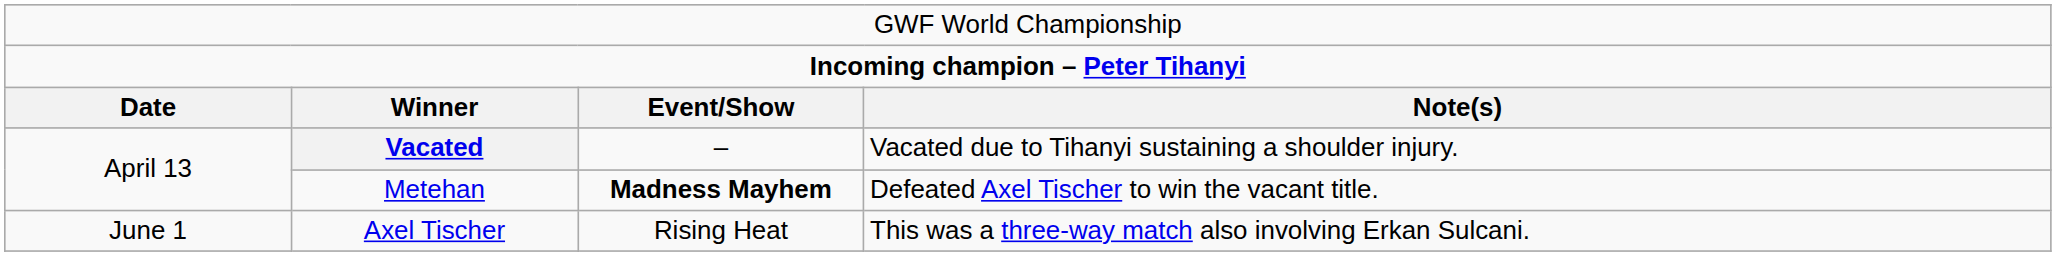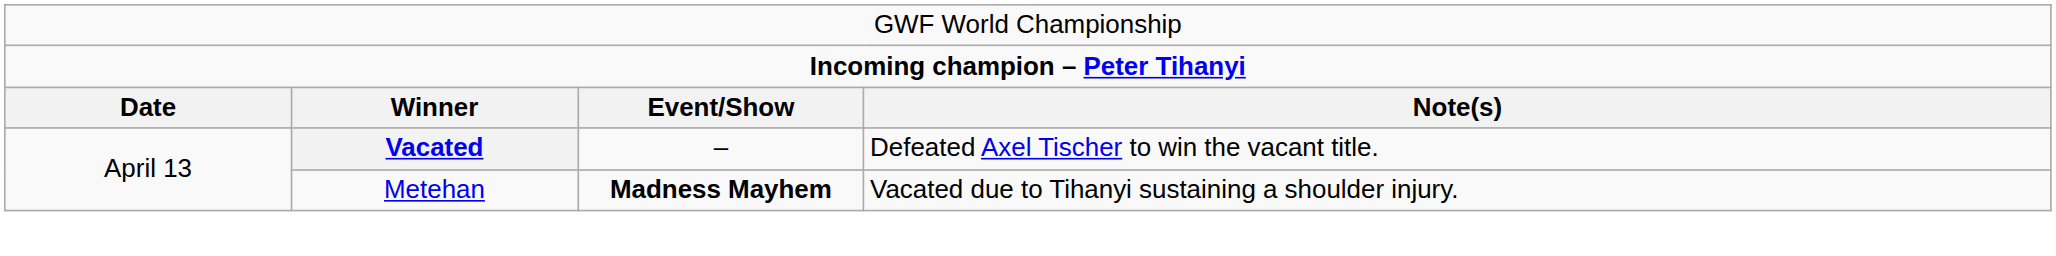Vacated | column 4: Vacated due to Tihanyi sustaining a shoulder injury. -> Defeated Axel Tischer to win the vacant title.
Metehan | column 4: Defeated Axel Tischer to win the vacant title. -> Vacated due to Tihanyi sustaining a shoulder injury.
- row: June 1 | Axel Tischer | Rising Heat | This was a three-way match also involving Erkan Sulcani.
